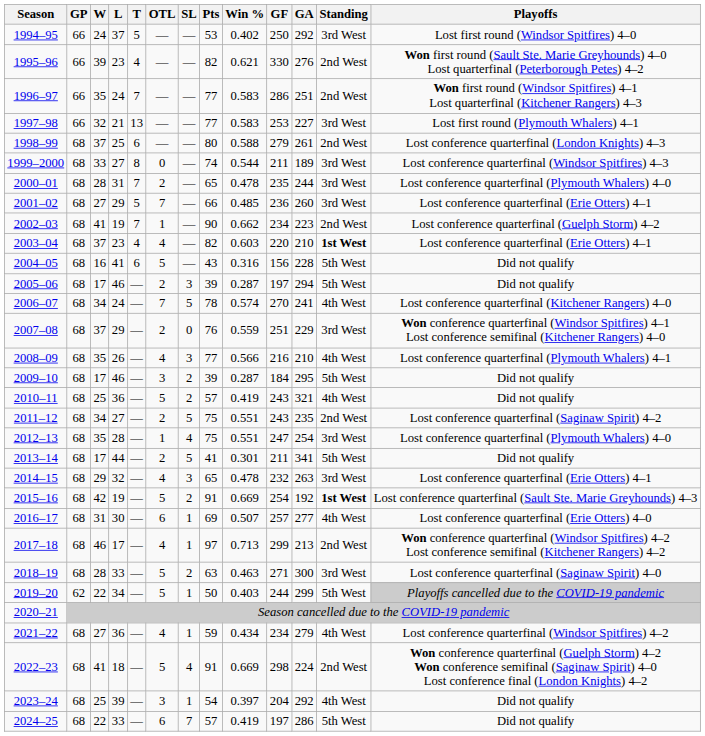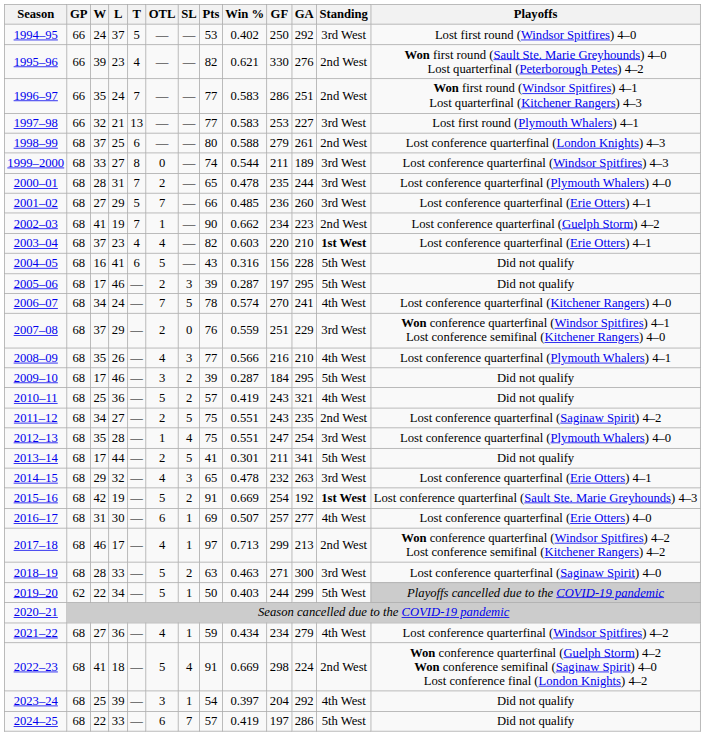2005–06 | GA: 294 -> 295
